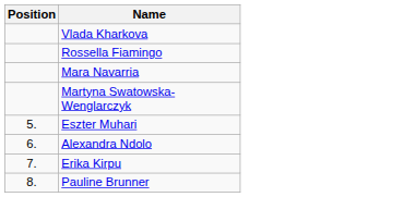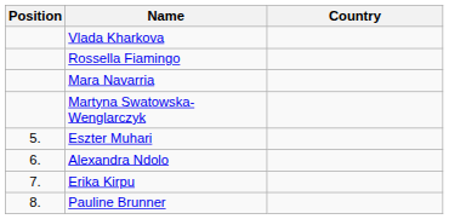+ column: Country
